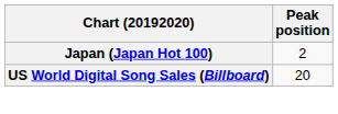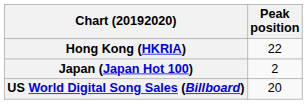+ row: Hong Kong (HKRIA) | 22
